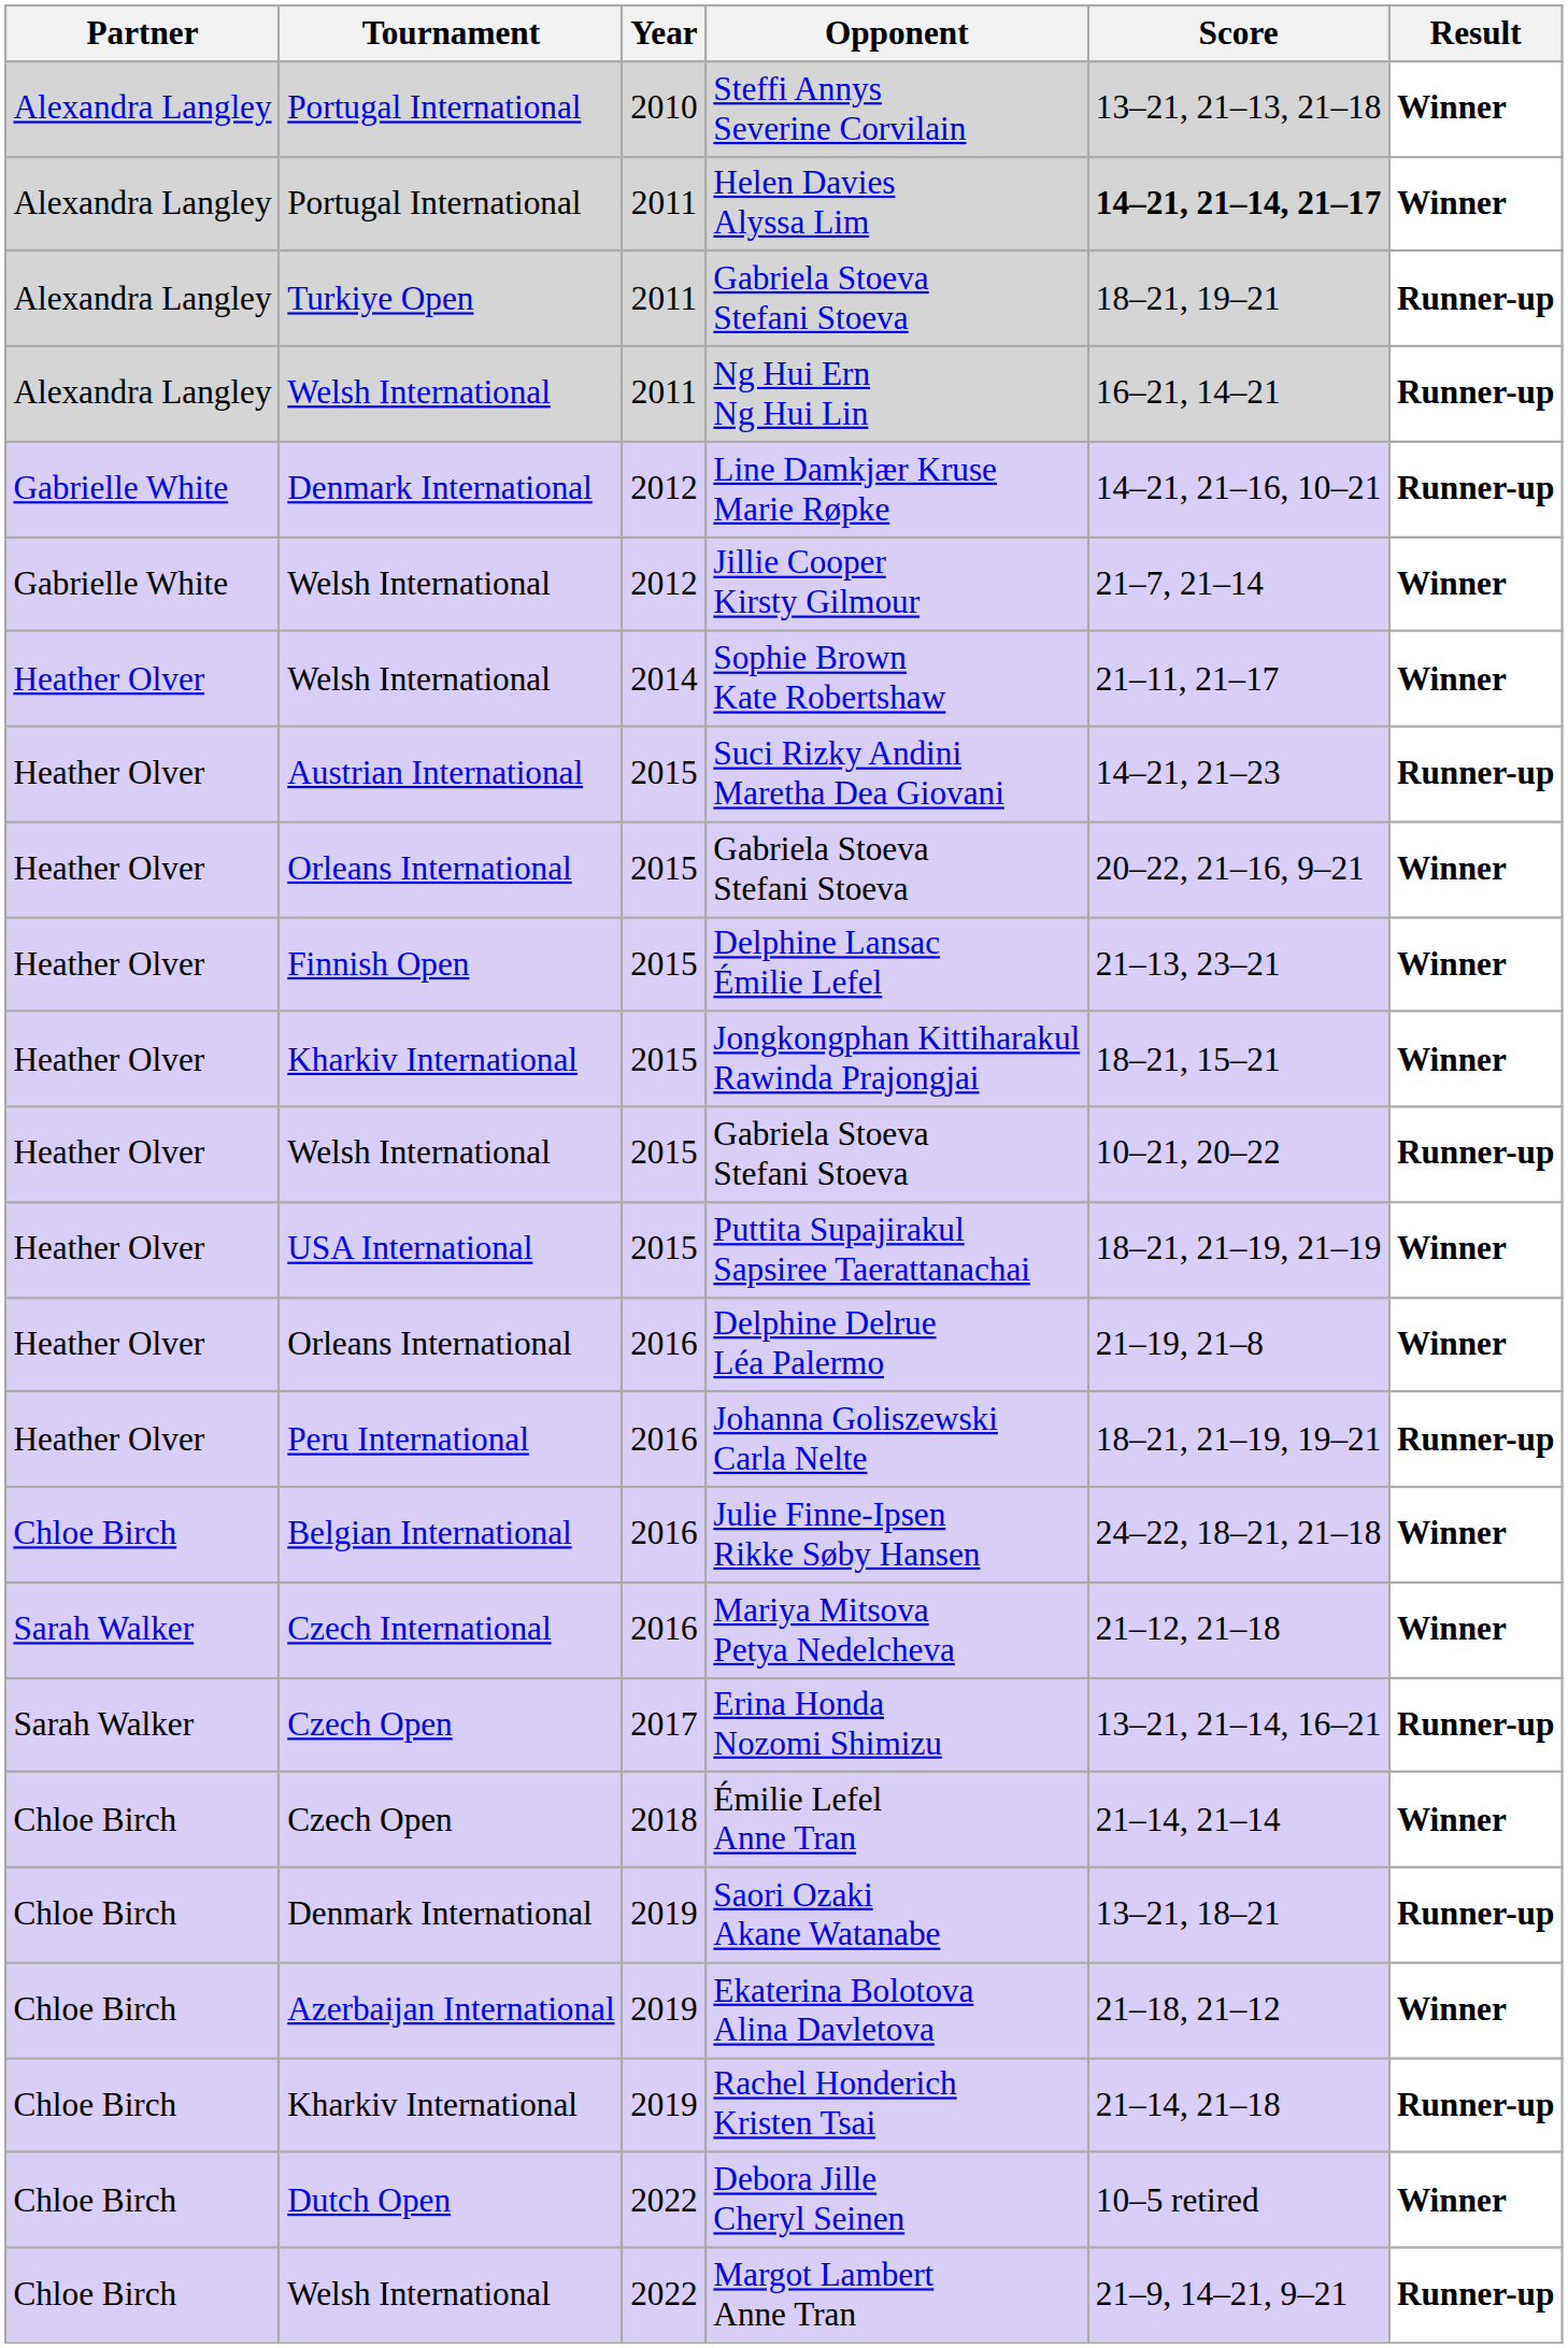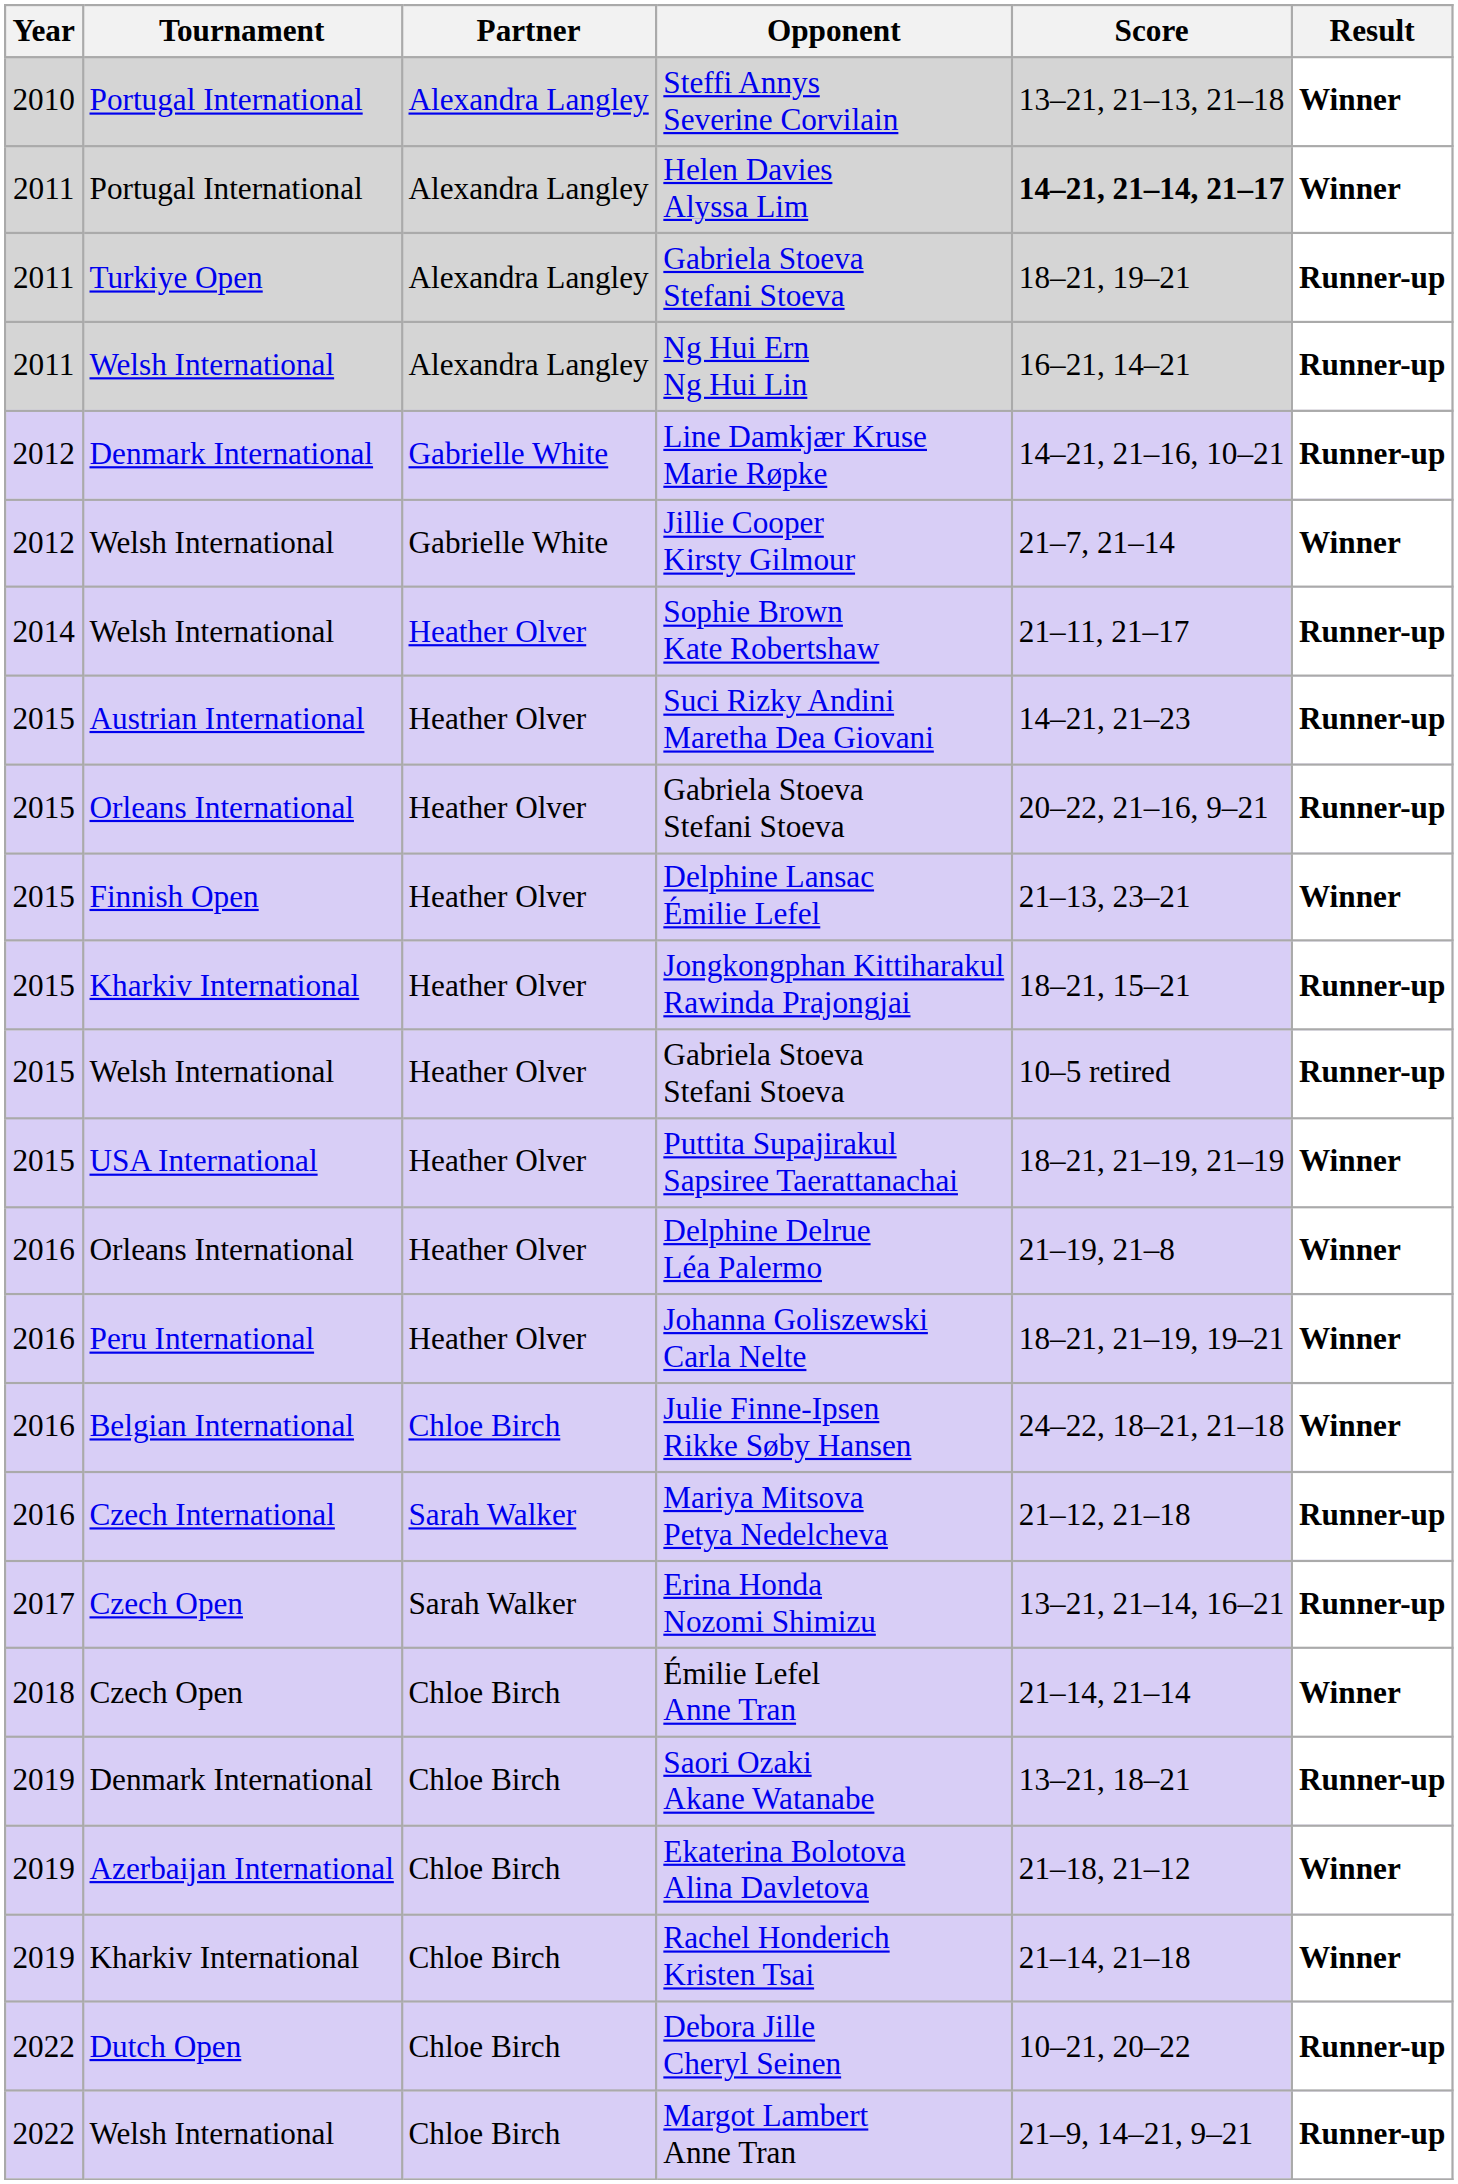columns swapped: Year <-> Partner
Sophie Brown Kate Robertshaw | Result: Winner -> Runner-up
Orleans International / Gabriela Stoeva Stefani Stoeva | Result: Winner -> Runner-up
Jongkongphan Kittiharakul Rawinda Prajongjai | Result: Winner -> Runner-up
Welsh International / Gabriela Stoeva Stefani Stoeva | Score: 10–21, 20–22 -> 10–5 retired
Johanna Goliszewski Carla Nelte | Result: Runner-up -> Winner
Mariya Mitsova Petya Nedelcheva | Result: Winner -> Runner-up
Rachel Honderich Kristen Tsai | Result: Runner-up -> Winner
Debora Jille Cheryl Seinen | Score: 10–5 retired -> 10–21, 20–22
Debora Jille Cheryl Seinen | Result: Winner -> Runner-up
